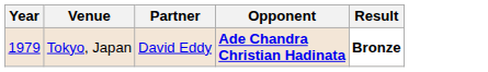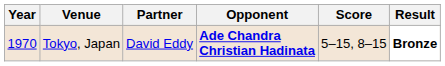+ column: Score | 5–15, 8–15
Tokyo, Japan | Year: 1979 -> 1970
